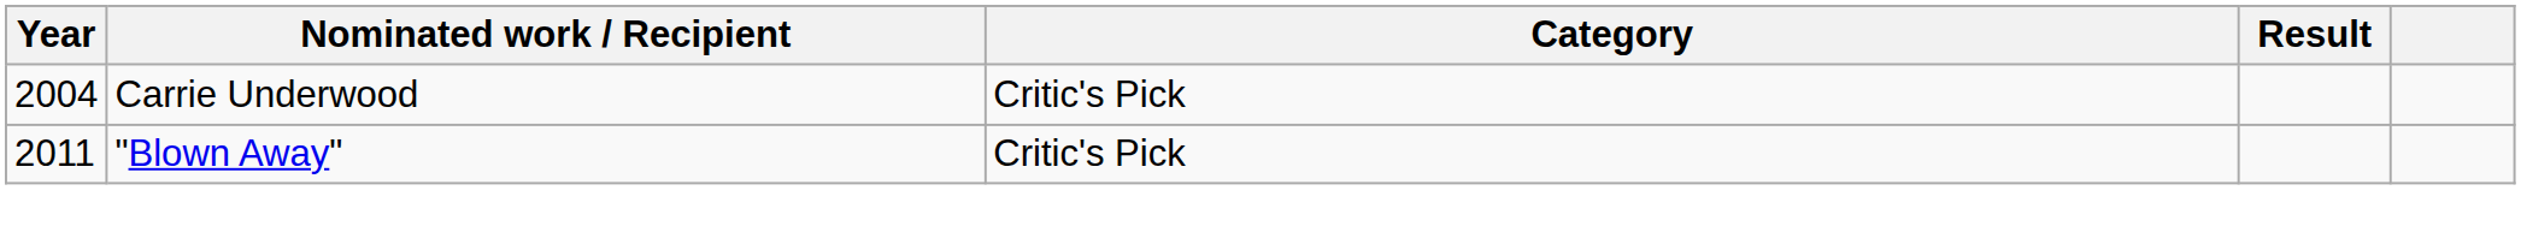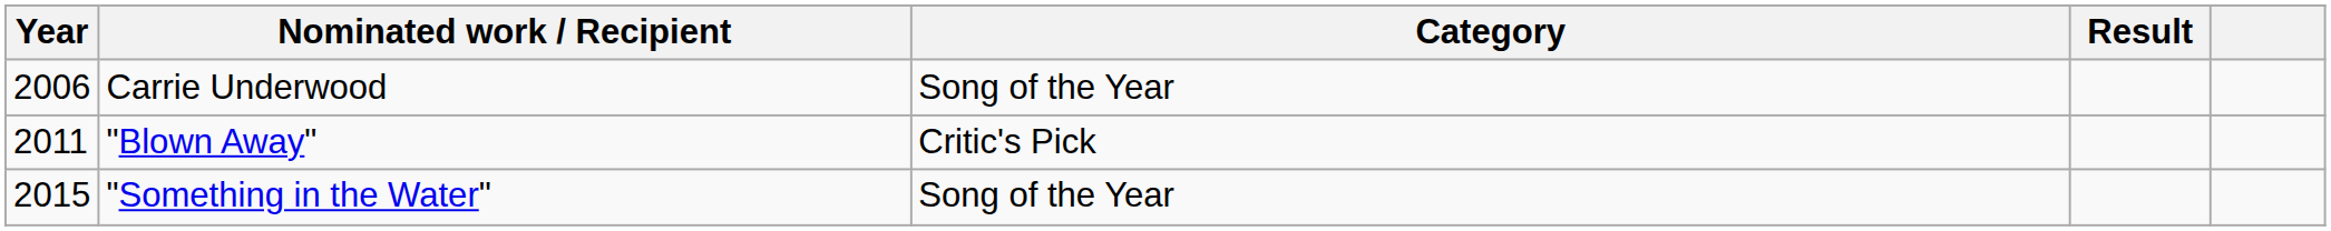Carrie Underwood | Year: 2004 -> 2006
Carrie Underwood | Category: Critic's Pick -> Song of the Year
+ row: 2015 | "Something in the Water" | Song of the Year
